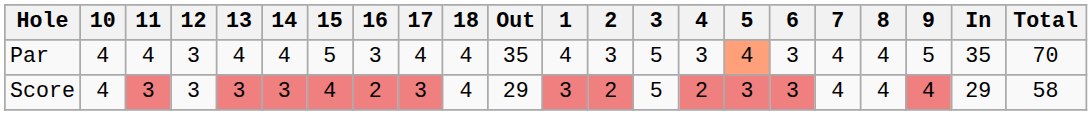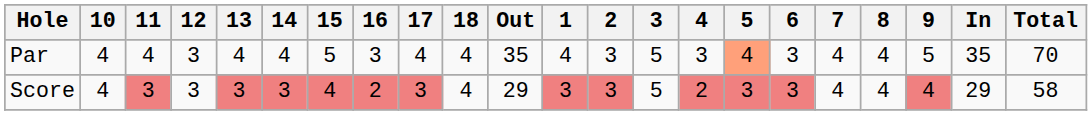Score | 2: 2 -> 3
